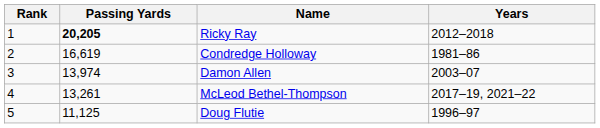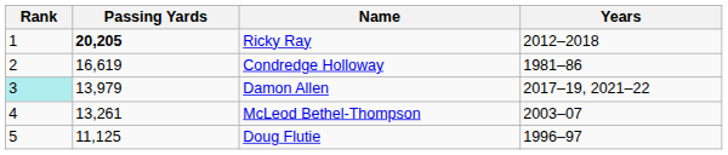Damon Allen | Rank: no background -> paleturquoise background
Damon Allen | Passing Yards: 13,974 -> 13,979
Damon Allen | Years: 2003–07 -> 2017–19, 2021–22
McLeod Bethel-Thompson | Years: 2017–19, 2021–22 -> 2003–07
